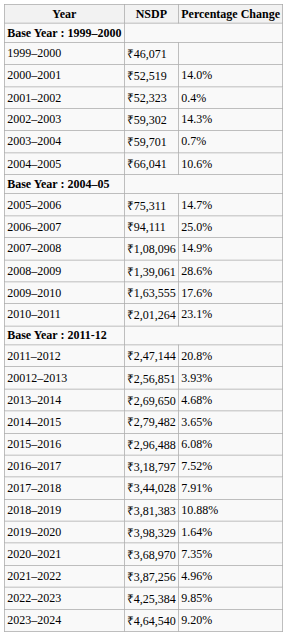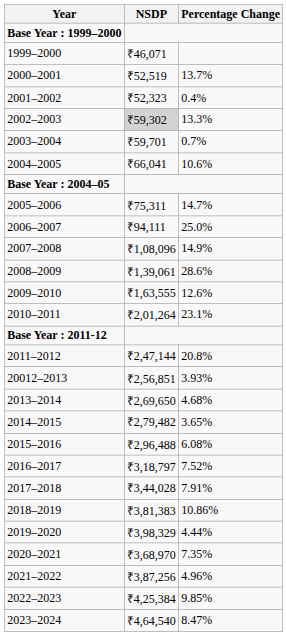2000–2001 | Percentage Change: 14.0% -> 13.7%
2002–2003 | NSDP: no background -> lightgrey background
2002–2003 | Percentage Change: 14.3% -> 13.3%
2009–2010 | Percentage Change: 17.6% -> 12.6%
2018–2019 | Percentage Change: 10.88% -> 10.86%
2019–2020 | Percentage Change: 1.64% -> 4.44%
2023–2024 | Percentage Change: 9.20% -> 8.47%
